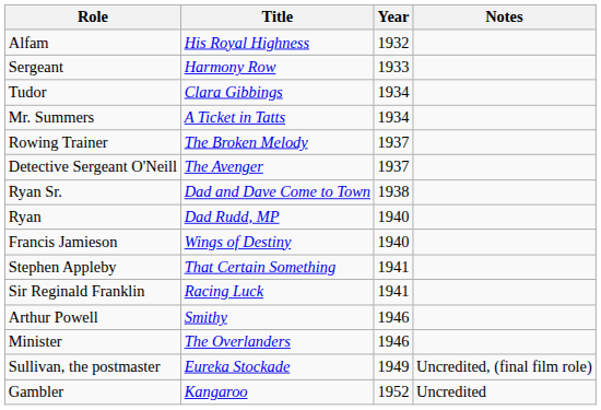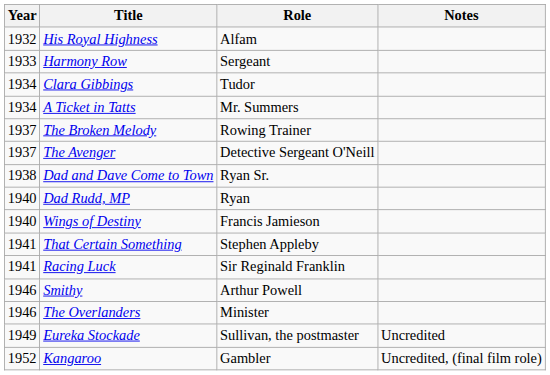columns swapped: Year <-> Role
Eureka Stockade | Notes: Uncredited, (final film role) -> Uncredited
Kangaroo | Notes: Uncredited -> Uncredited, (final film role)
